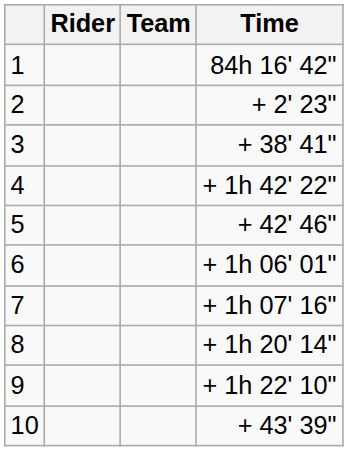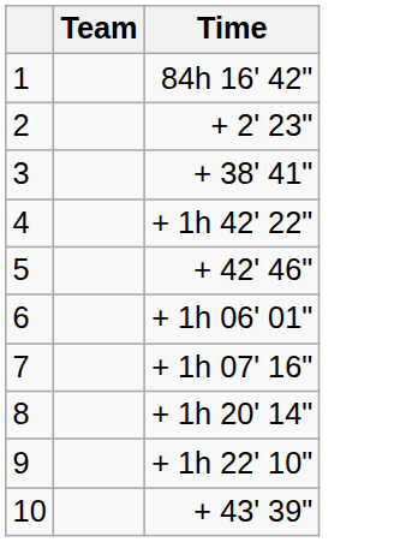- column: Rider
